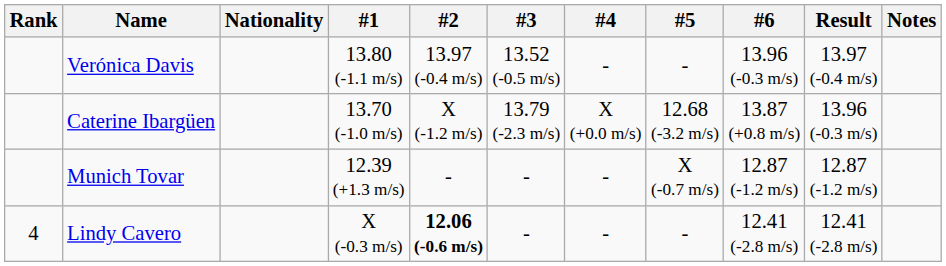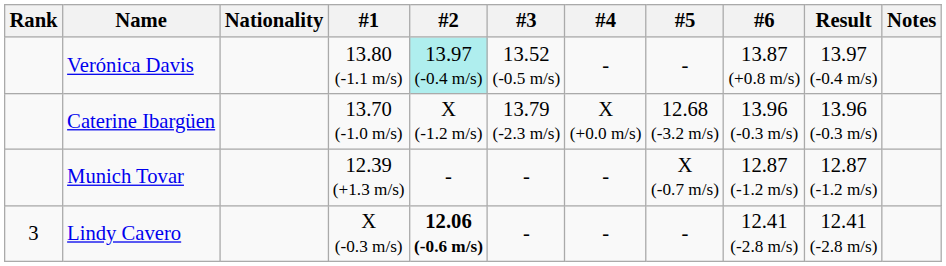Verónica Davis | #2: no background -> paleturquoise background
Verónica Davis | #6: 13.96 (-0.3 m/s) -> 13.87 (+0.8 m/s)
Caterine Ibargüen | #6: 13.87 (+0.8 m/s) -> 13.96 (-0.3 m/s)
Lindy Cavero | Rank: 4 -> 3
